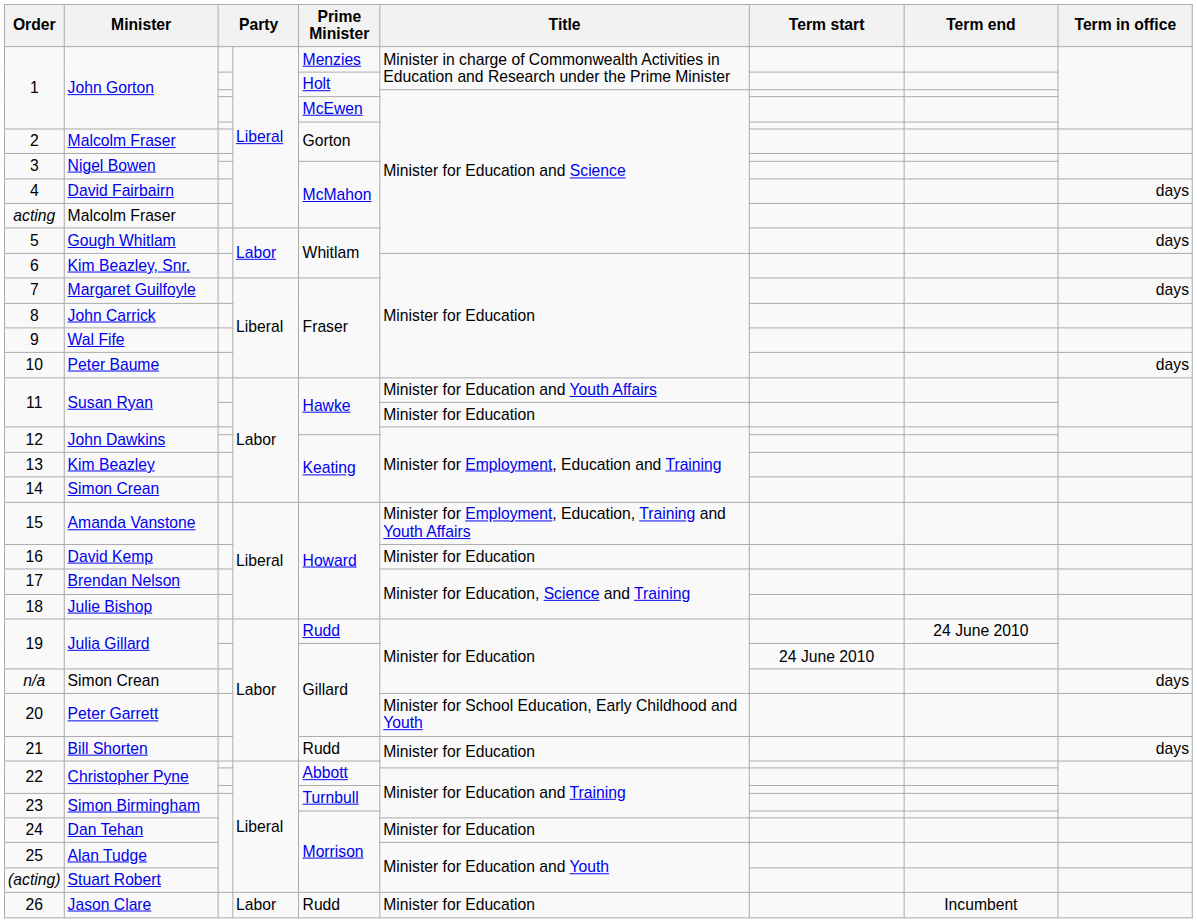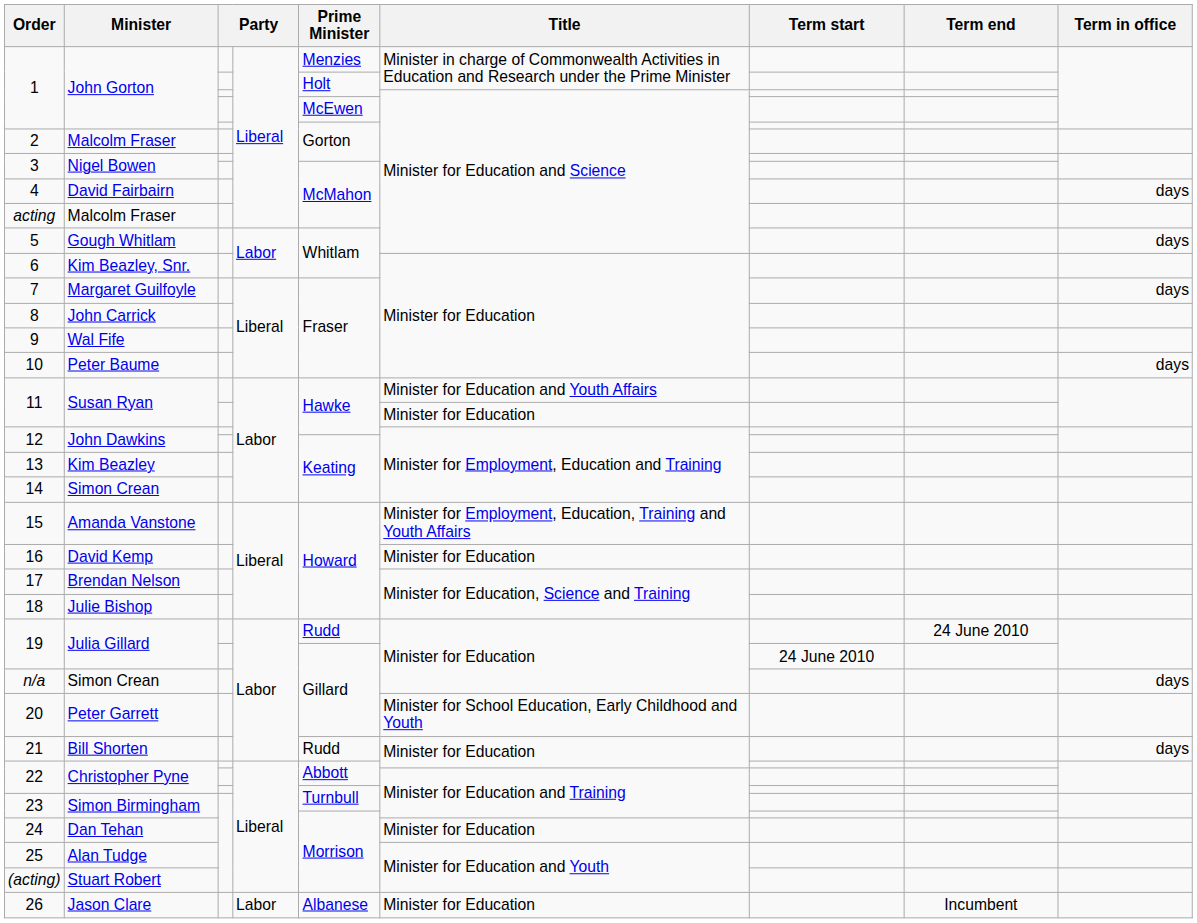26 | Prime Minister: Rudd -> Albanese
